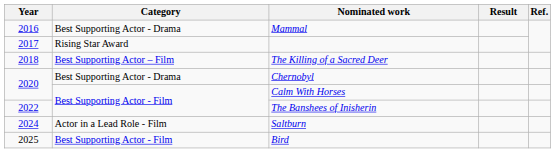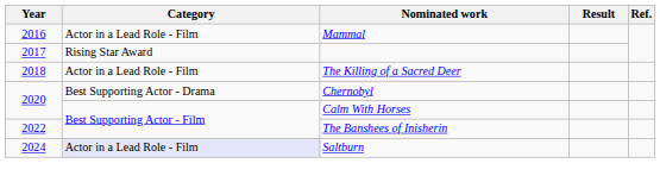Mammal | Category: Best Supporting Actor - Drama -> Actor in a Lead Role - Film
The Killing of a Sacred Deer | Category: Best Supporting Actor – Film -> Actor in a Lead Role - Film
Saltburn | Category: no background -> lavender background
- row: 2025 | Best Supporting Actor - Film | Bird
